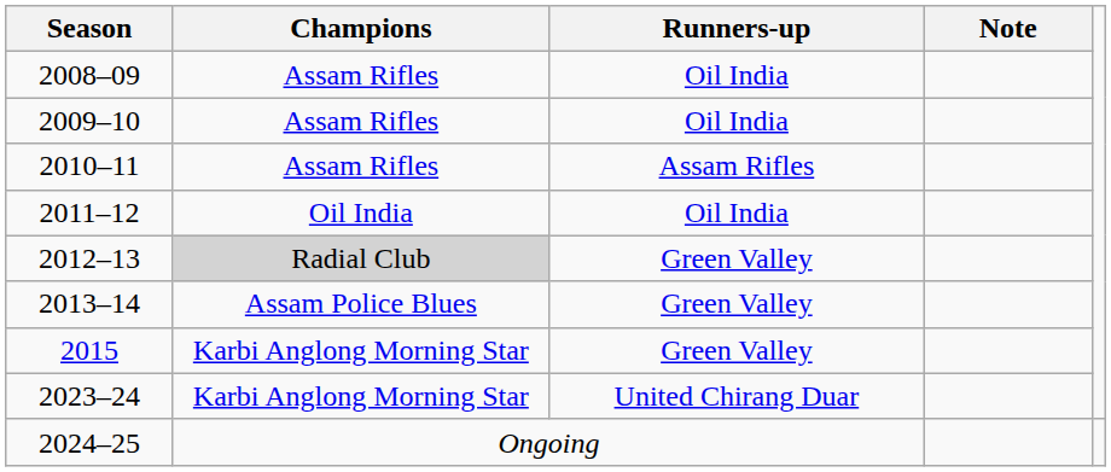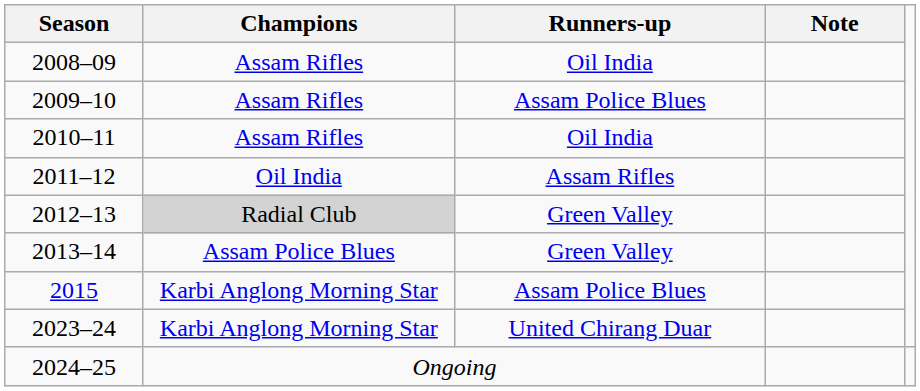2009–10 | Runners-up: Oil India -> Assam Police Blues
2010–11 | Runners-up: Assam Rifles -> Oil India
2011–12 | Runners-up: Oil India -> Assam Rifles
2015 | Runners-up: Green Valley -> Assam Police Blues
